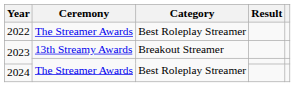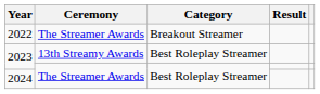2022 | Category: Best Roleplay Streamer -> Breakout Streamer
2023 / 13th Streamy Awards | Category: Breakout Streamer -> Best Roleplay Streamer
